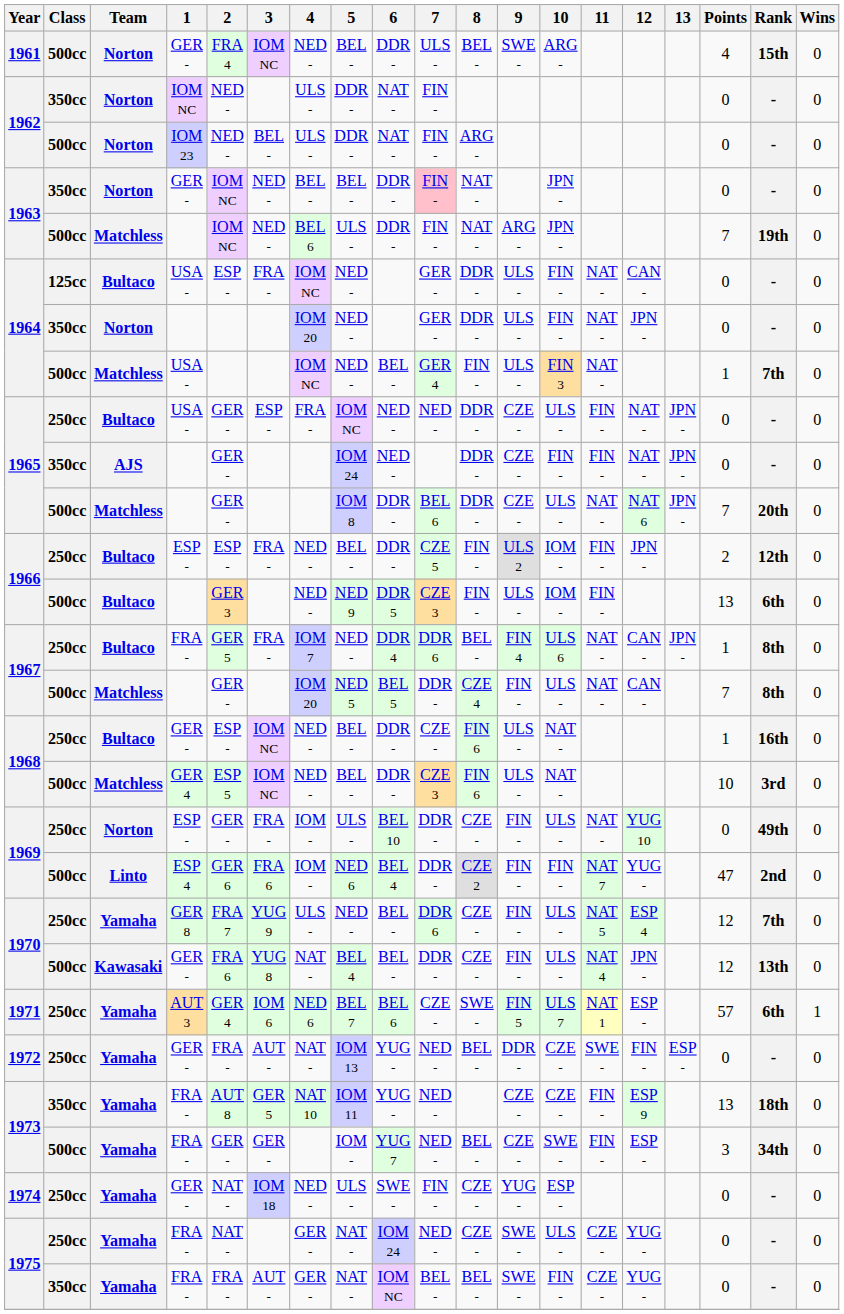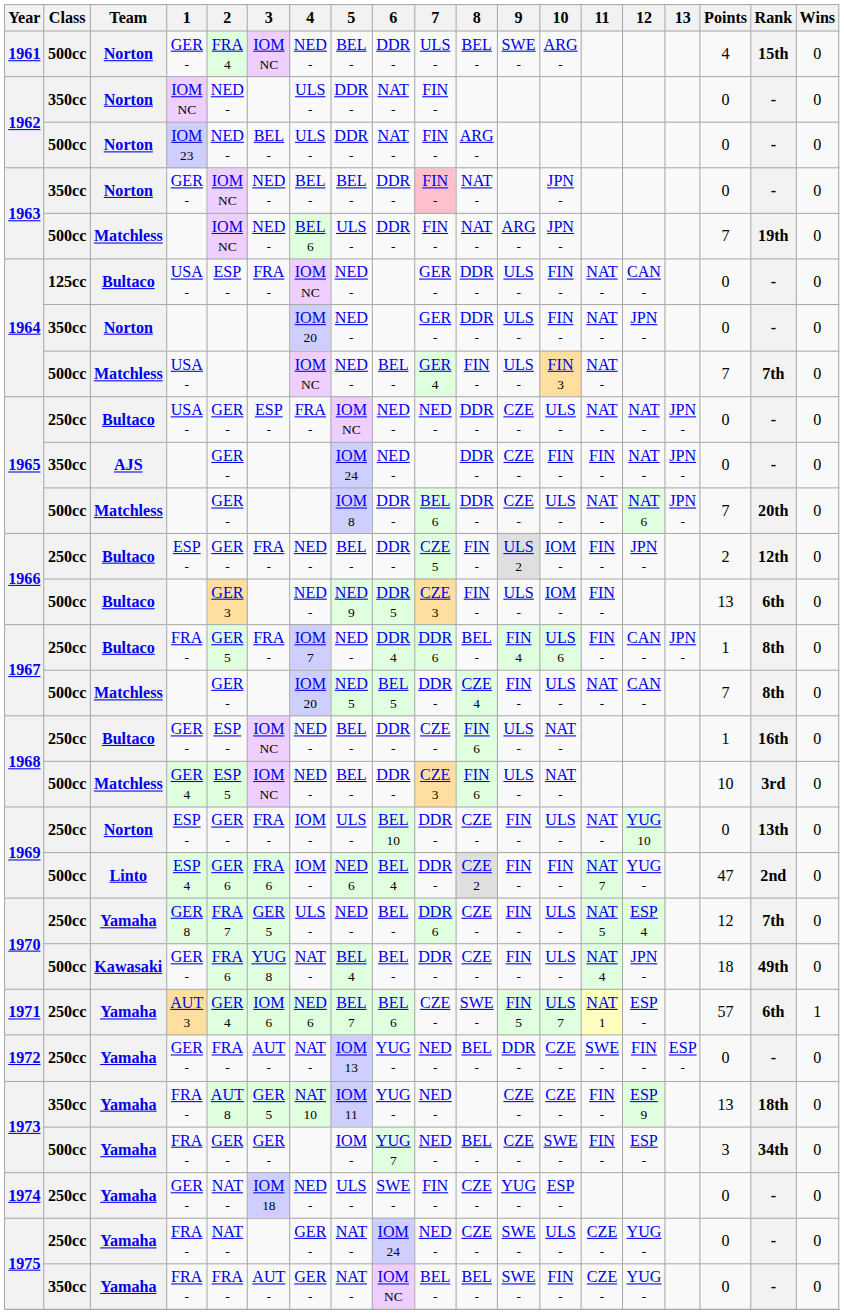1964 / 500cc | Points: 1 -> 7
1965 / 250cc | 11: FIN - -> NAT -
1966 / 250cc | 2: ESP - -> GER -
1967 / 250cc | 11: NAT - -> FIN -
1969 / 250cc | Rank: 49th -> 13th
1970 / 250cc | 3: YUG 9 -> GER 5
1970 / 500cc | Points: 12 -> 18
1970 / 500cc | Rank: 13th -> 49th
